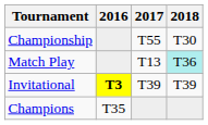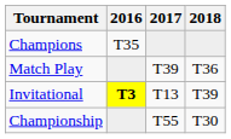rows swapped: Championship <-> Champions
Match Play | 2017: T13 -> T39
Match Play | 2018: paleturquoise background -> no background
Invitational | 2017: T39 -> T13
